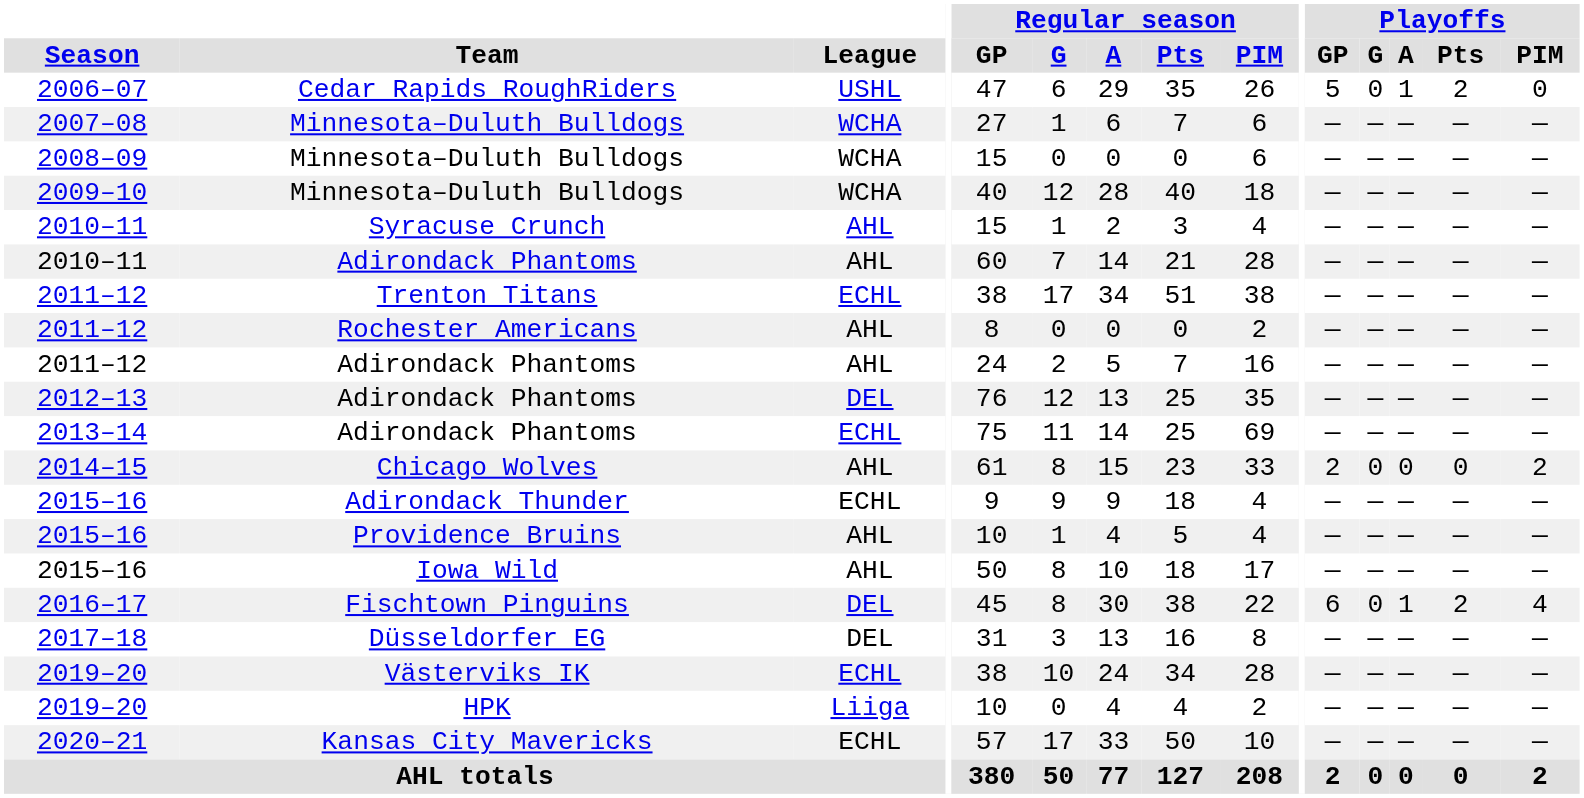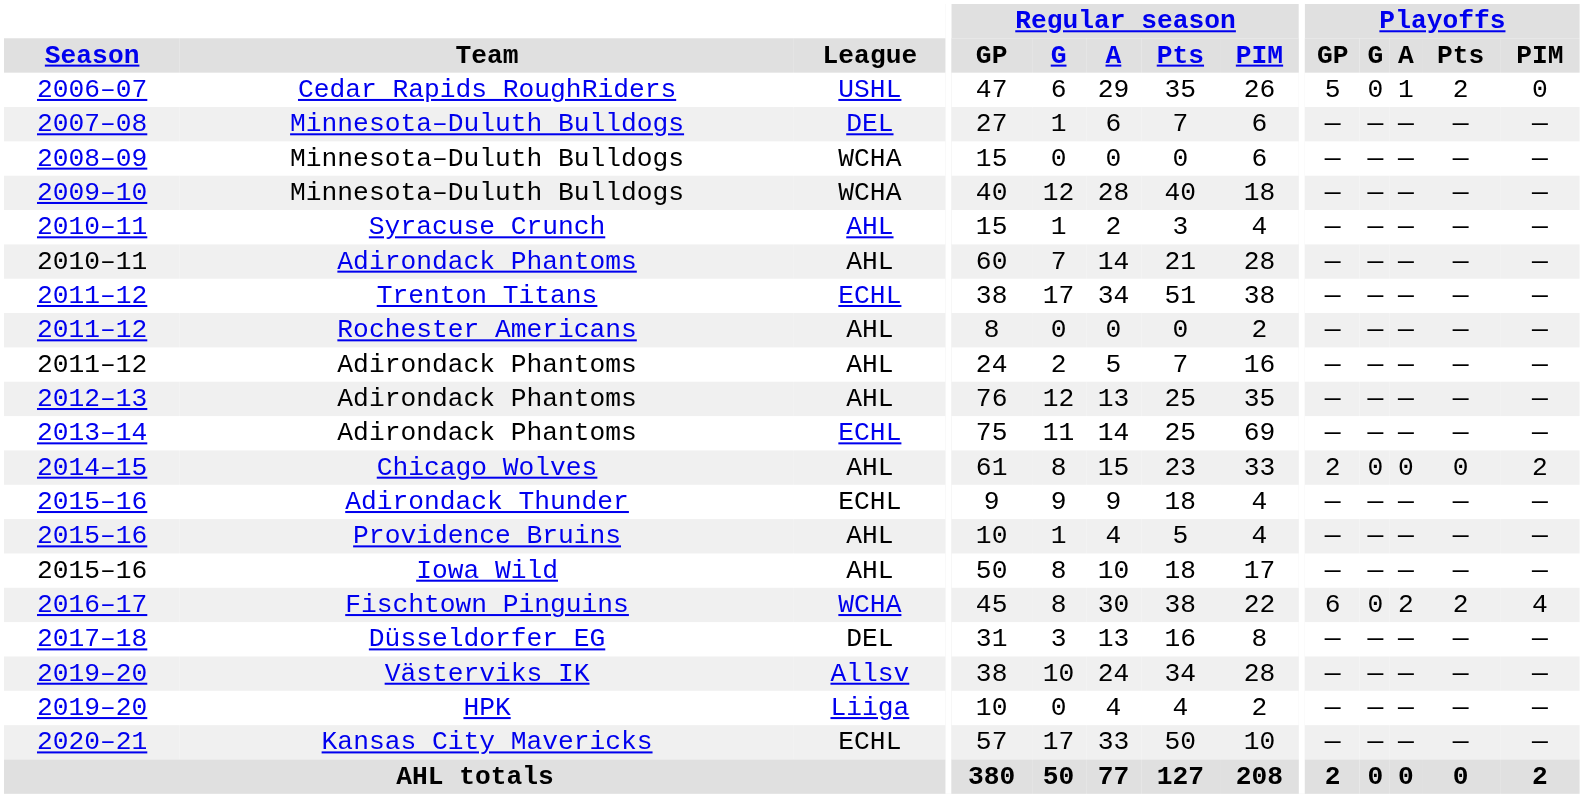2007–08 / Minnesota–Duluth Bulldogs | League: WCHA -> DEL
2012–13 / Adirondack Phantoms | League: DEL -> AHL
Fischtown Pinguins | League: DEL -> WCHA
Fischtown Pinguins | Playoffs / A: 1 -> 2
Västerviks IK | League: ECHL -> Allsv
